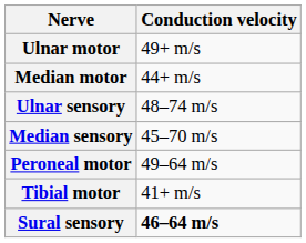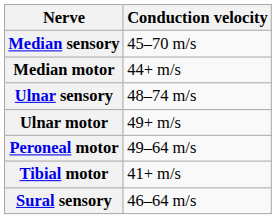rows swapped: Median sensory <-> Ulnar motor
Sural sensory | Conduction velocity: bold -> normal
